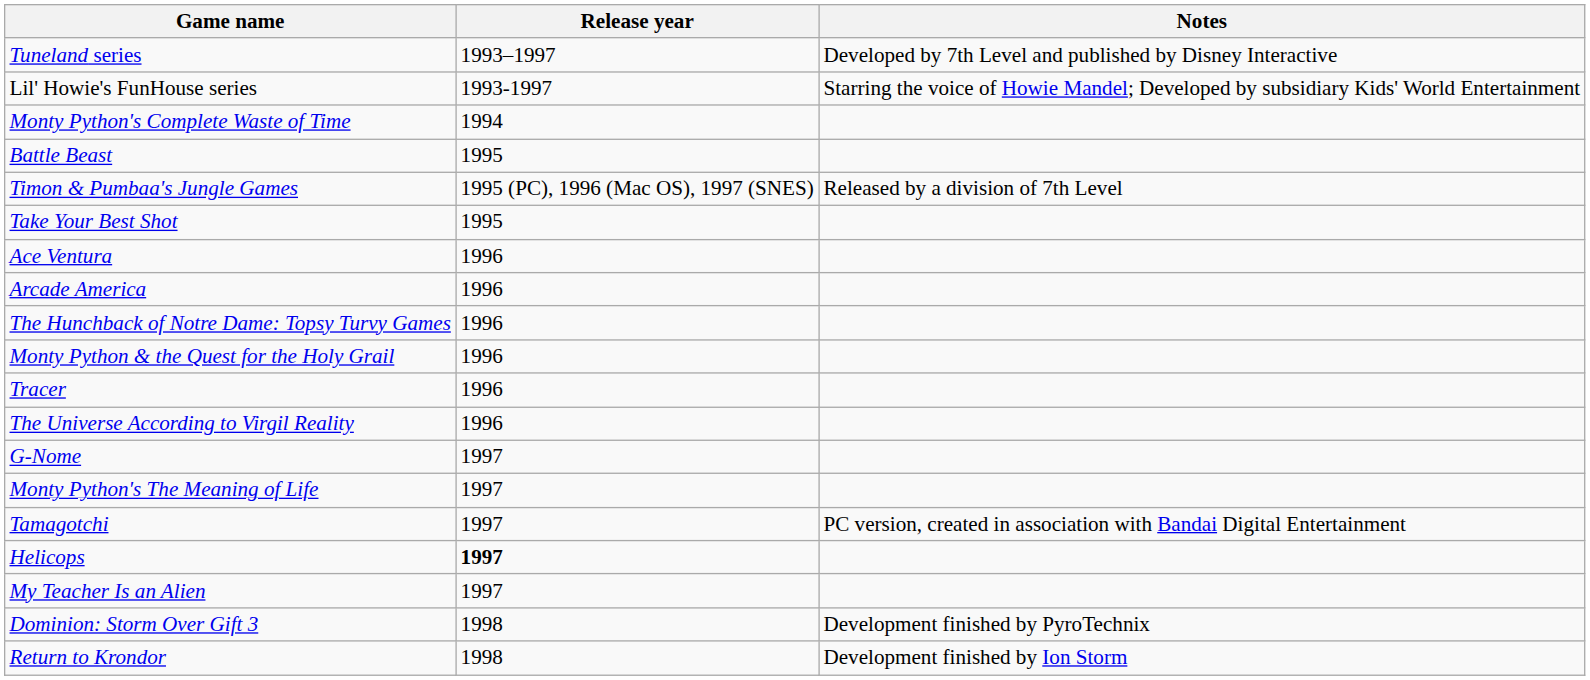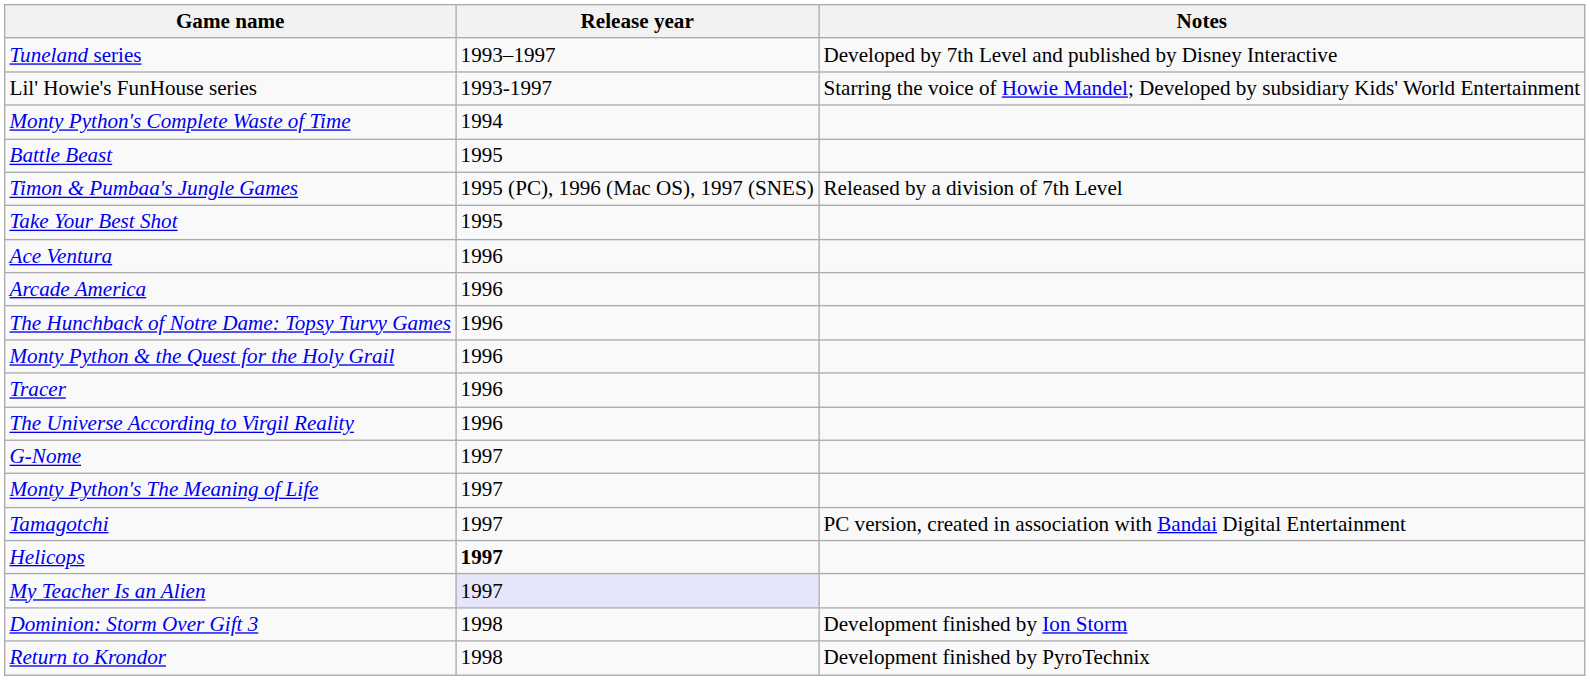My Teacher Is an Alien | Release year: no background -> lavender background
Dominion: Storm Over Gift 3 | Notes: Development finished by PyroTechnix -> Development finished by Ion Storm
Return to Krondor | Notes: Development finished by Ion Storm -> Development finished by PyroTechnix
